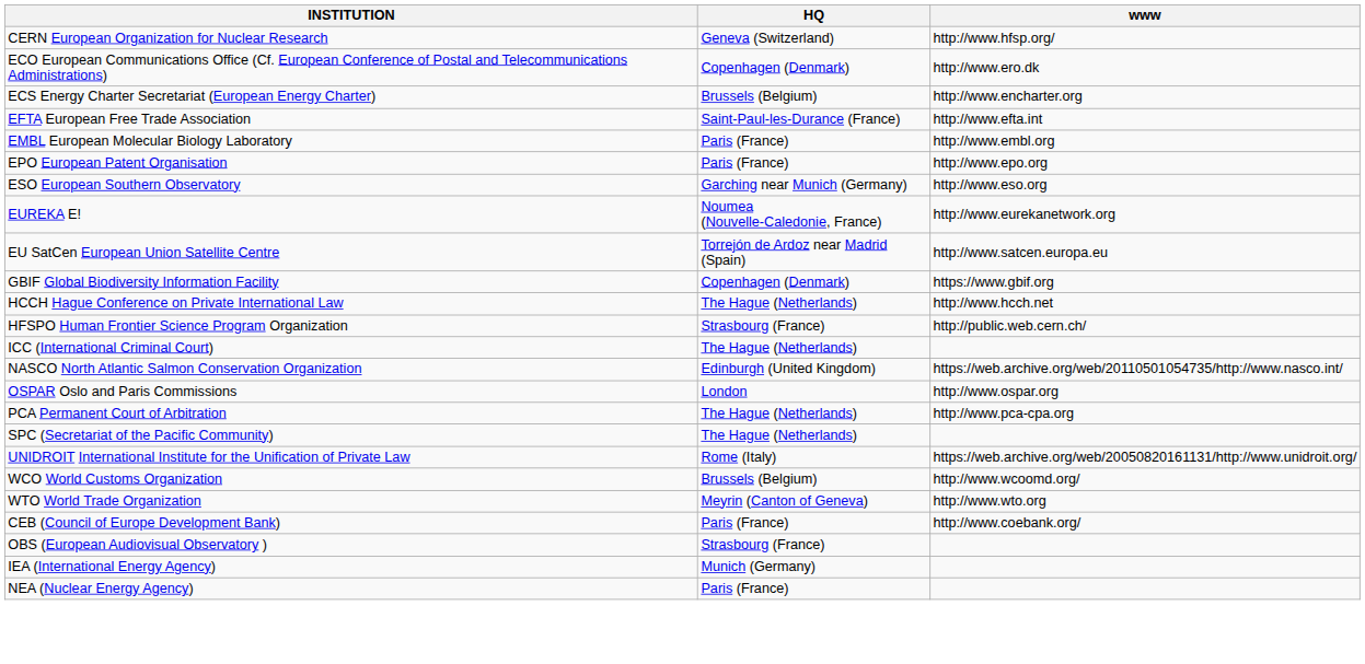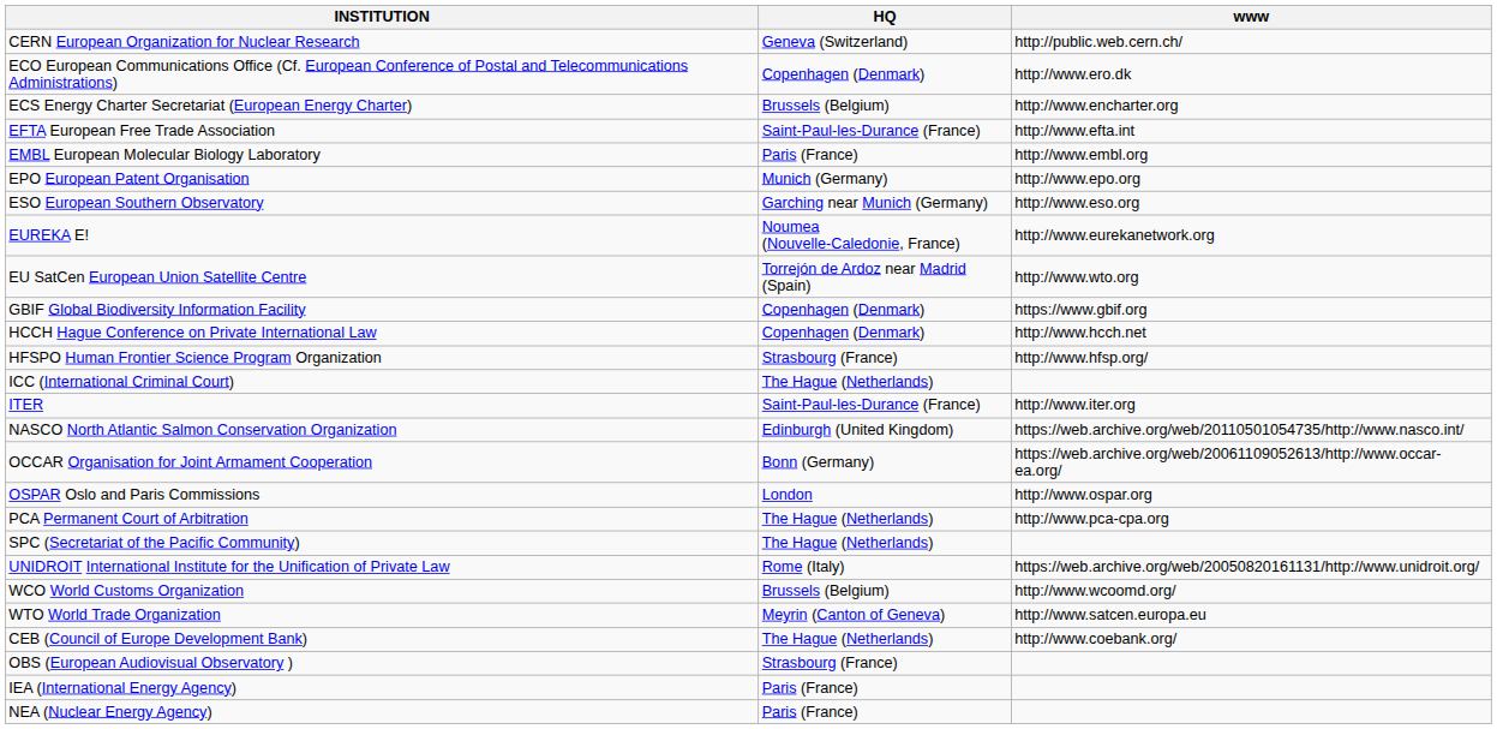CERN European Organization for Nuclear Research | www: http://www.hfsp.org/ -> http://public.web.cern.ch/
EPO European Patent Organisation | HQ: Paris (France) -> Munich (Germany)
EU SatCen European Union Satellite Centre | www: http://www.satcen.europa.eu -> http://www.wto.org
HCCH Hague Conference on Private International Law | HQ: The Hague (Netherlands) -> Copenhagen (Denmark)
HFSPO Human Frontier Science Program Organization | www: http://public.web.cern.ch/ -> http://www.hfsp.org/
+ row: ITER | Saint-Paul-les-Durance (France) | http://www.iter.org
+ row: OCCAR Organisation for Joint Armament Cooperation | Bonn (Germany) | https://web.archive.org/web/20061109052613/http://www.occar-ea.org/
WTO World Trade Organization | www: http://www.wto.org -> http://www.satcen.europa.eu
CEB (Council of Europe Development Bank) | HQ: Paris (France) -> The Hague (Netherlands)
IEA (International Energy Agency) | HQ: Munich (Germany) -> Paris (France)
